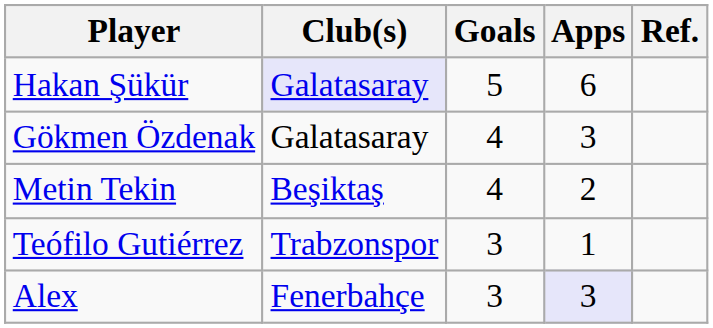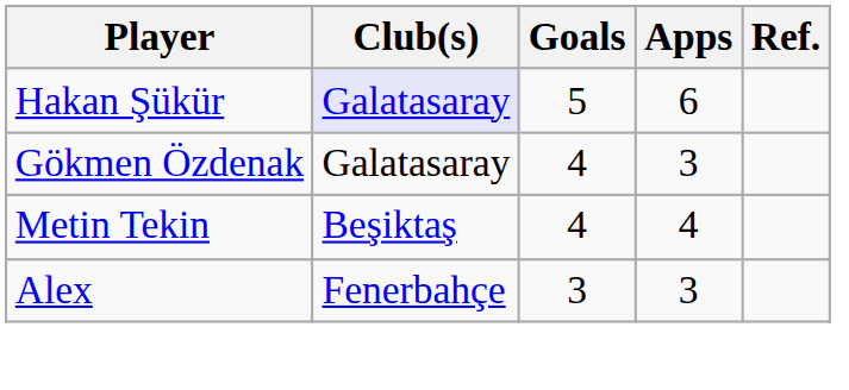Metin Tekin | Apps: 2 -> 4
- row: Teófilo Gutiérrez | Trabzonspor | 3 | 1
Alex | Apps: lavender background -> no background
